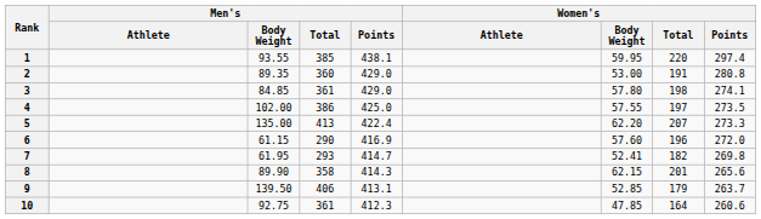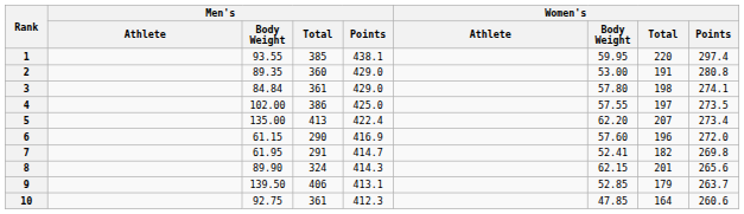3 | Men's / Body Weight: 84.85 -> 84.84
5 | Women's / Points: 273.3 -> 273.4
7 | Men's / Total: 293 -> 291
8 | Men's / Total: 358 -> 324
